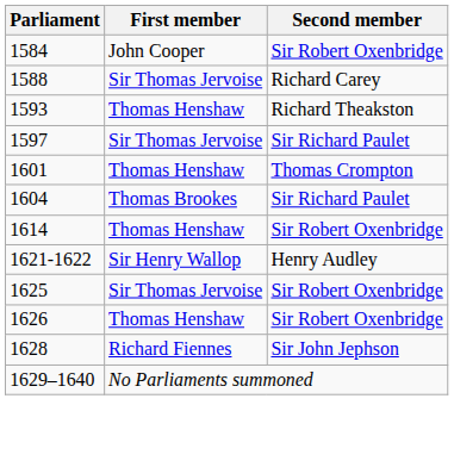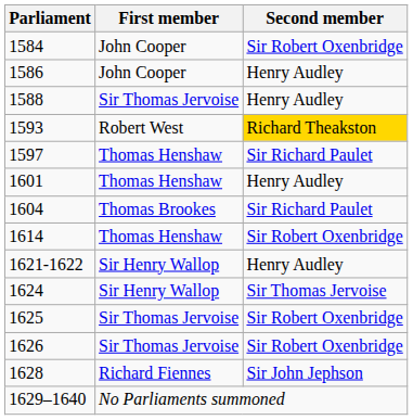+ row: 1586 | John Cooper | Henry Audley
1588 | Second member: Richard Carey -> Henry Audley
1593 | First member: Thomas Henshaw -> Robert West
1593 | Second member: no background -> gold background
1597 | First member: Sir Thomas Jervoise -> Thomas Henshaw
1601 | Second member: Thomas Crompton -> Henry Audley
+ row: 1624 | Sir Henry Wallop | Sir Thomas Jervoise
1626 | First member: Thomas Henshaw -> Sir Thomas Jervoise
